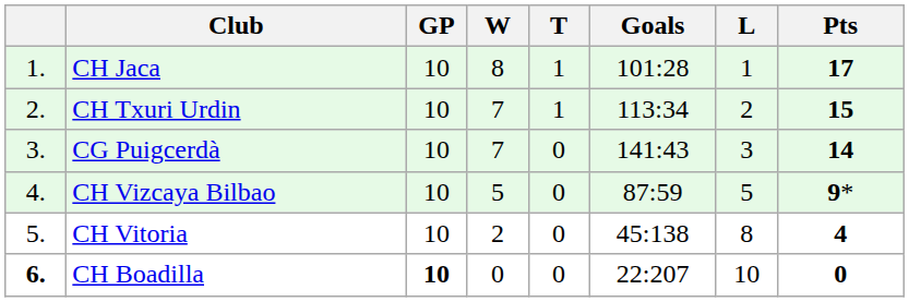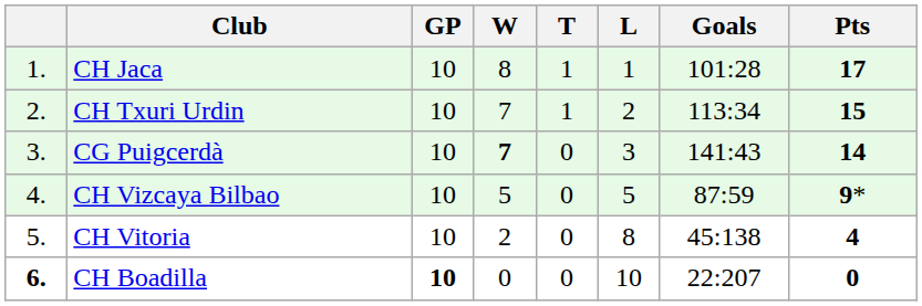columns swapped: L <-> Goals
CG Puigcerdà | W: normal -> bold
